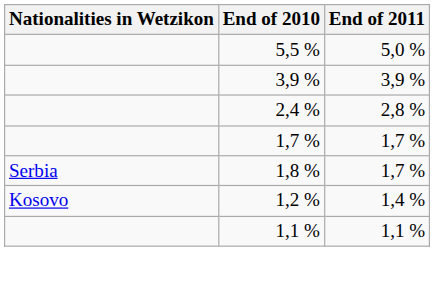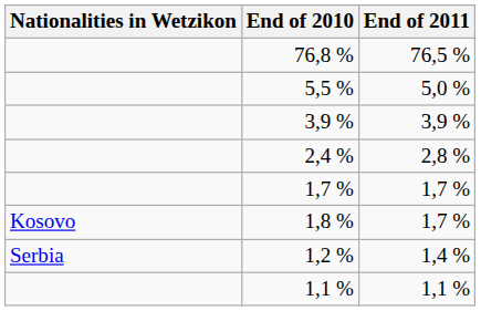+ row: 76,8 % | 76,5 %
1,8 % | Nationalities in Wetzikon: Serbia -> Kosovo
1,2 % | Nationalities in Wetzikon: Kosovo -> Serbia
